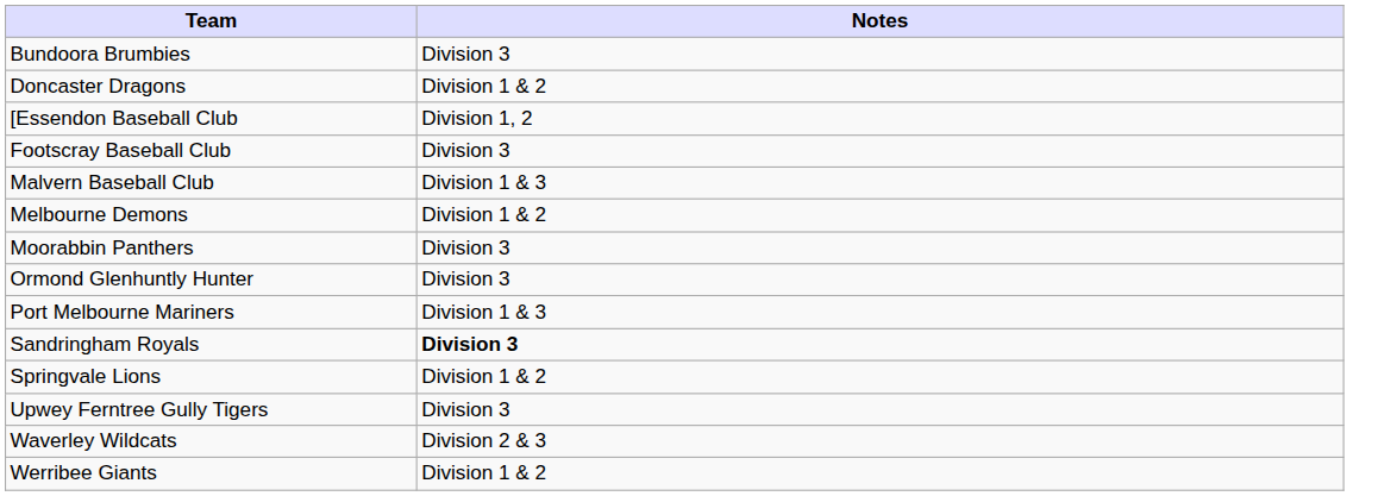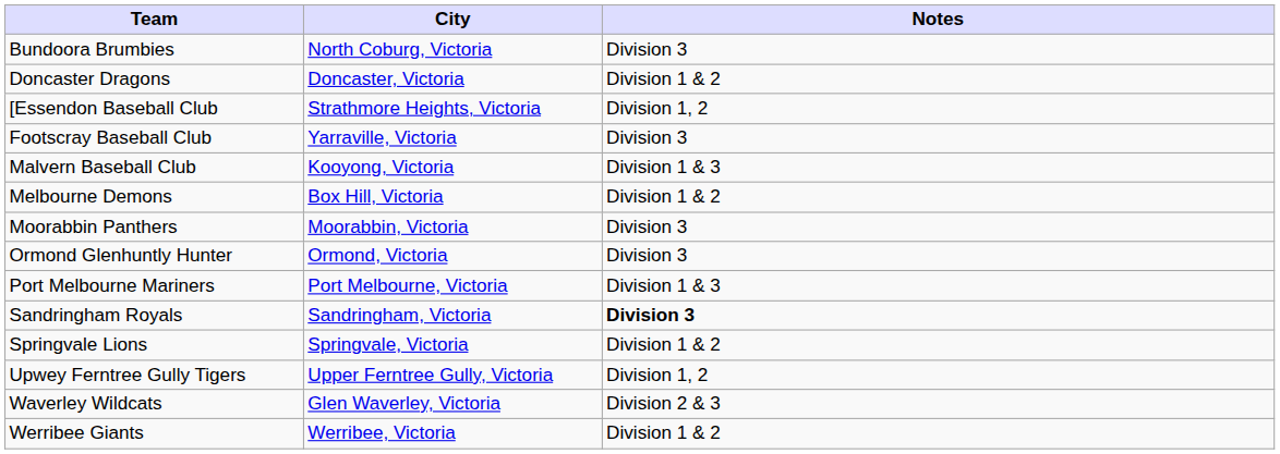+ column: City | North Coburg, Victoria | Doncaster, Victoria | Strathmore Heights, Victoria | Yarraville, Victoria | Kooyong, Victoria | Box Hill, Victoria | Moorabbin, Victoria | Ormond, Victoria | Port Melbourne, Victoria | Sandringham, Victoria | Springvale, Victoria | Upper Ferntree Gully, Victoria | Glen Waverley, Victoria | Werribee, Victoria
Upwey Ferntree Gully Tigers | Notes: Division 3 -> Division 1, 2
